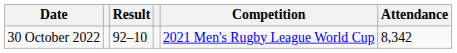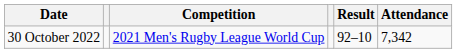columns swapped: Result <-> Competition
30 October 2022 | Attendance: 8,342 -> 7,342
